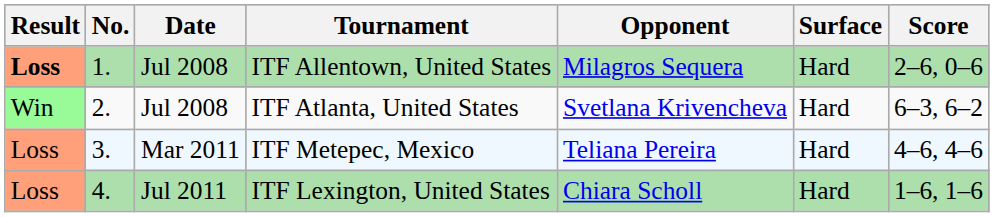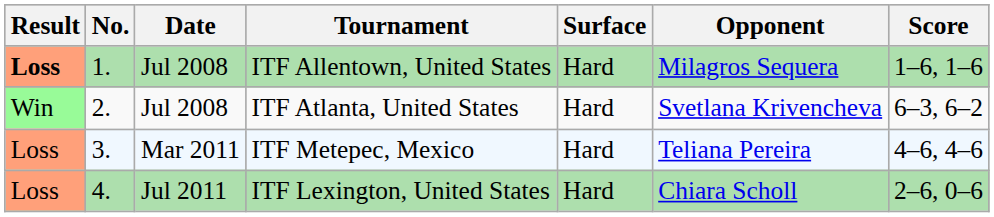columns swapped: Surface <-> Opponent
ITF Allentown, United States | Score: 2–6, 0–6 -> 1–6, 1–6
ITF Lexington, United States | Score: 1–6, 1–6 -> 2–6, 0–6
